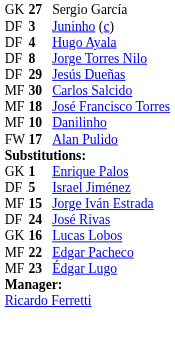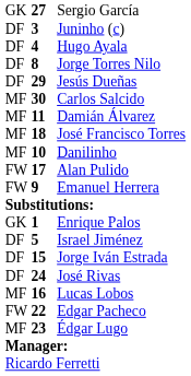+ row: MF | 11 | Damián Álvarez
+ row: FW | 9 | Emanuel Herrera
Jorge Iván Estrada | column 1: MF -> DF
Lucas Lobos | column 1: GK -> MF
Edgar Pacheco | column 1: MF -> FW
